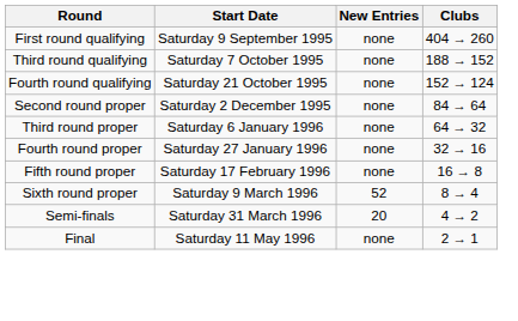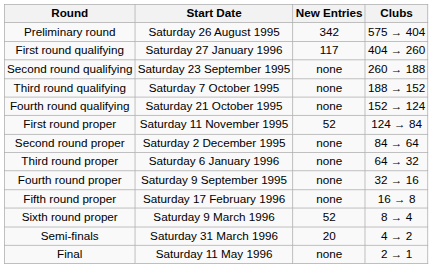+ row: Preliminary round | Saturday 26 August 1995 | 342 | 575 → 404
First round qualifying | Start Date: Saturday 9 September 1995 -> Saturday 27 January 1996
First round qualifying | New Entries: none -> 117
+ row: Second round qualifying | Saturday 23 September 1995 | none | 260 → 188
+ row: First round proper | Saturday 11 November 1995 | 52 | 124 → 84
Fourth round proper | Start Date: Saturday 27 January 1996 -> Saturday 9 September 1995
